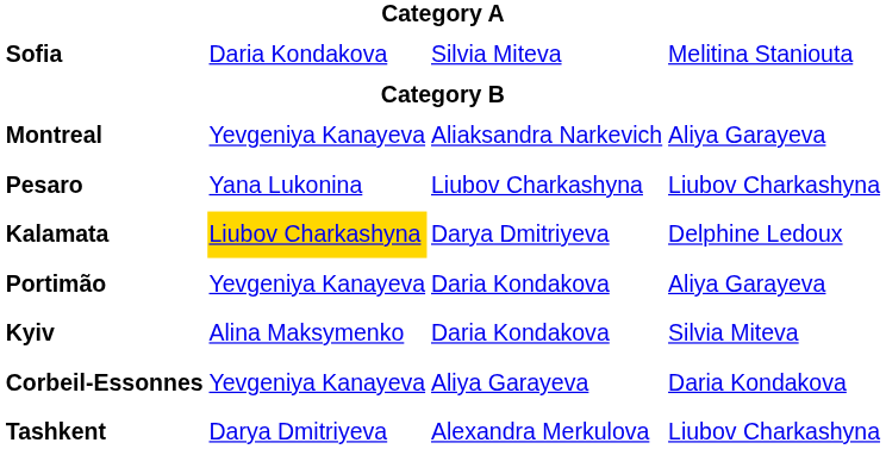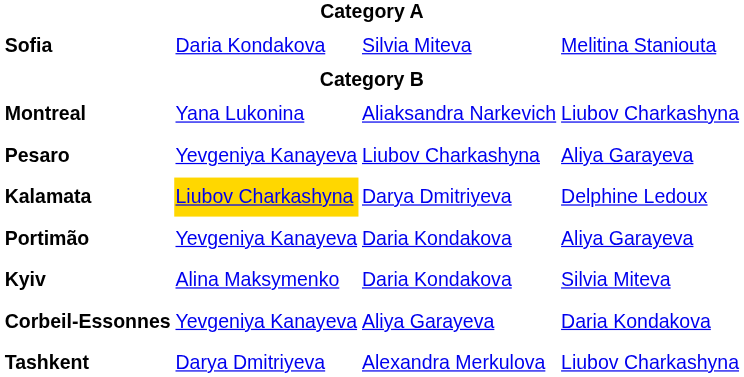Montreal | column 2: Yevgeniya Kanayeva -> Yana Lukonina
Montreal | column 4: Aliya Garayeva -> Liubov Charkashyna
Pesaro | column 2: Yana Lukonina -> Yevgeniya Kanayeva
Pesaro | column 4: Liubov Charkashyna -> Aliya Garayeva
